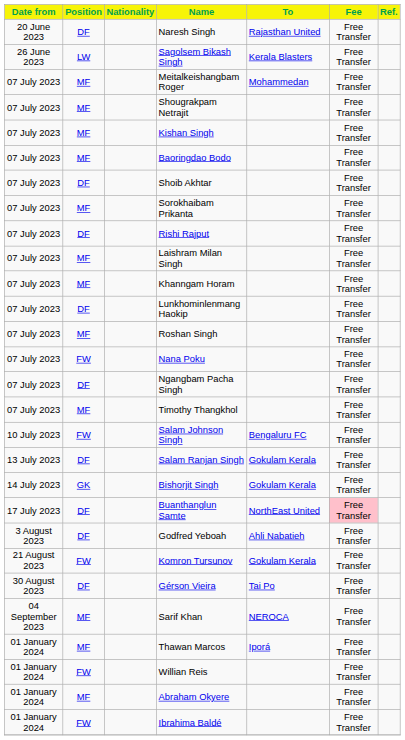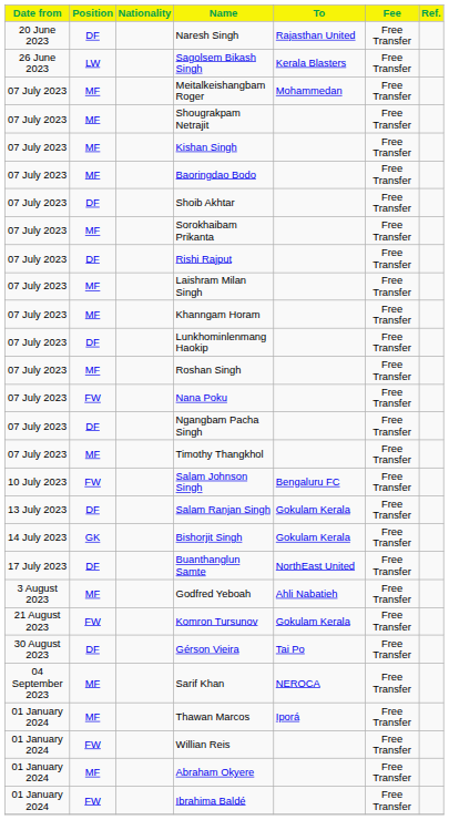Buanthanglun Samte | Fee: pink background -> no background
Godfred Yeboah | Position: DF -> MF
